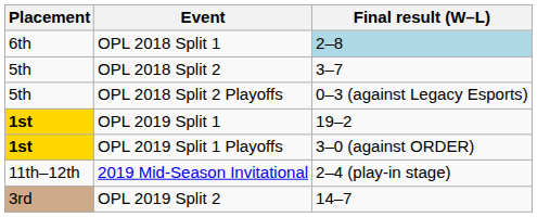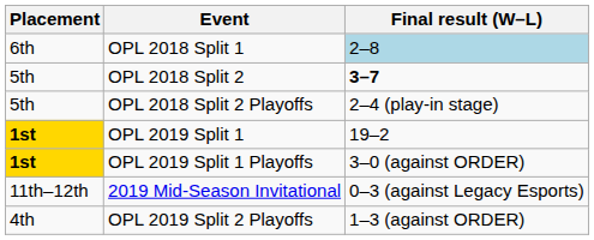OPL 2018 Split 2 | Final result (W–L): normal -> bold
OPL 2018 Split 2 Playoffs | Final result (W–L): 0–3 (against Legacy Esports) -> 2–4 (play-in stage)
2019 Mid-Season Invitational | Final result (W–L): 2–4 (play-in stage) -> 0–3 (against Legacy Esports)
- row: 3rd | OPL 2019 Split 2 | 14–7
+ row: 4th | OPL 2019 Split 2 Playoffs | 1–3 (against ORDER)
